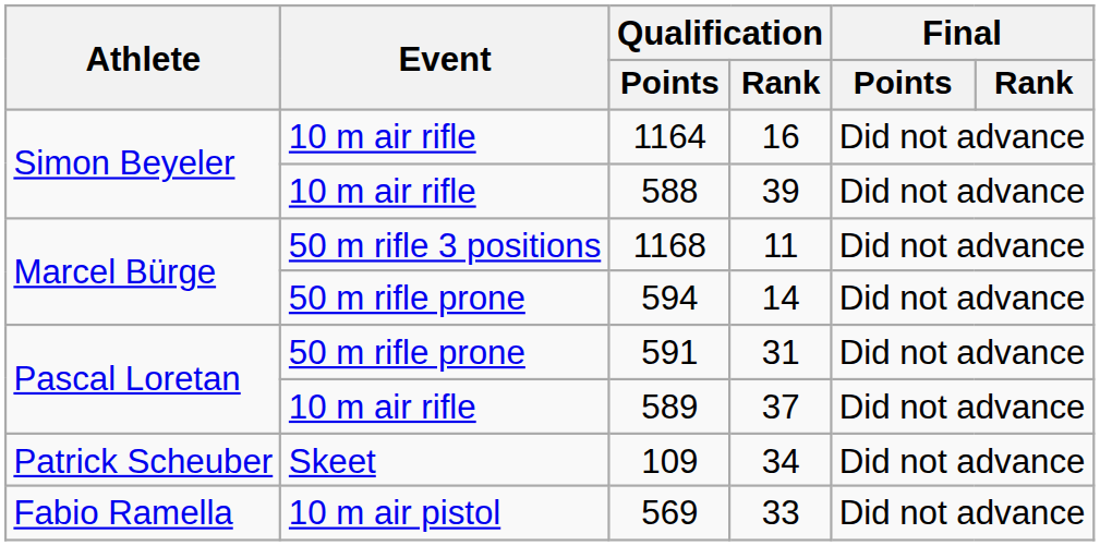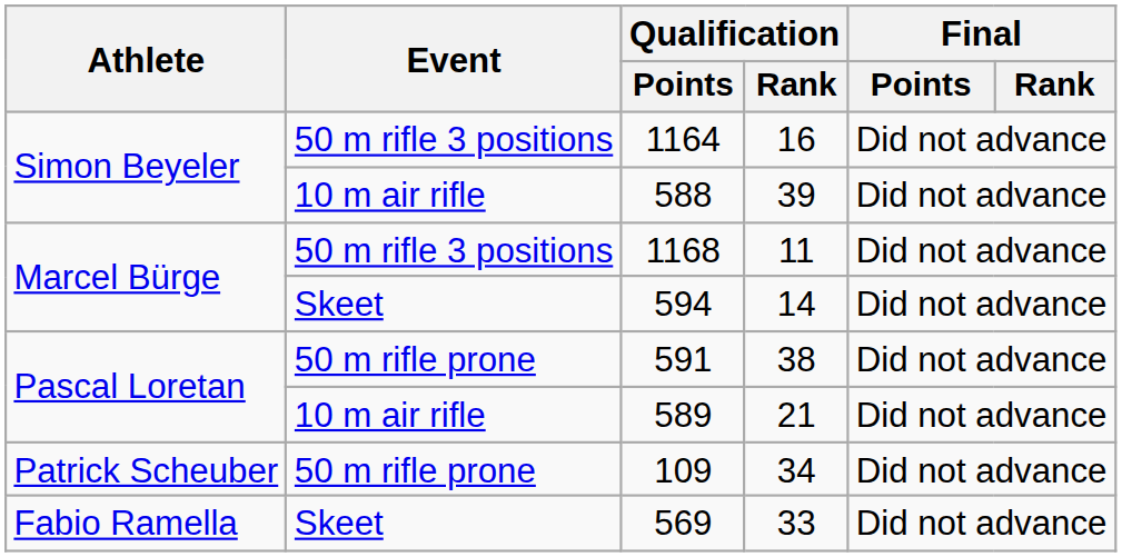1164 | Event: 10 m air rifle -> 50 m rifle 3 positions
594 | Event: 50 m rifle prone -> Skeet
591 | Qualification / Rank: 31 -> 38
589 | Qualification / Rank: 37 -> 21
109 | Event: Skeet -> 50 m rifle prone
569 | Event: 10 m air pistol -> Skeet
